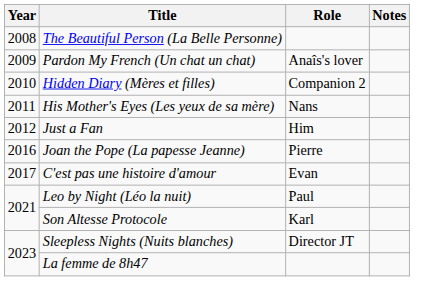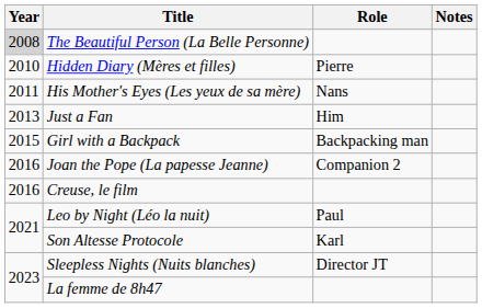The Beautiful Person (La Belle Personne) | Year: no background -> lightgrey background
- row: 2009 | Pardon My French (Un chat un chat) | Anaîs's lover
Hidden Diary (Mères et filles) | Role: Companion 2 -> Pierre
Just a Fan | Year: 2012 -> 2013
+ row: 2015 | Girl with a Backpack | Backpacking man
Joan the Pope (La papesse Jeanne) | Role: Pierre -> Companion 2
+ row: 2016 | Creuse, le film
- row: 2017 | C'est pas une histoire d'amour | Evan
